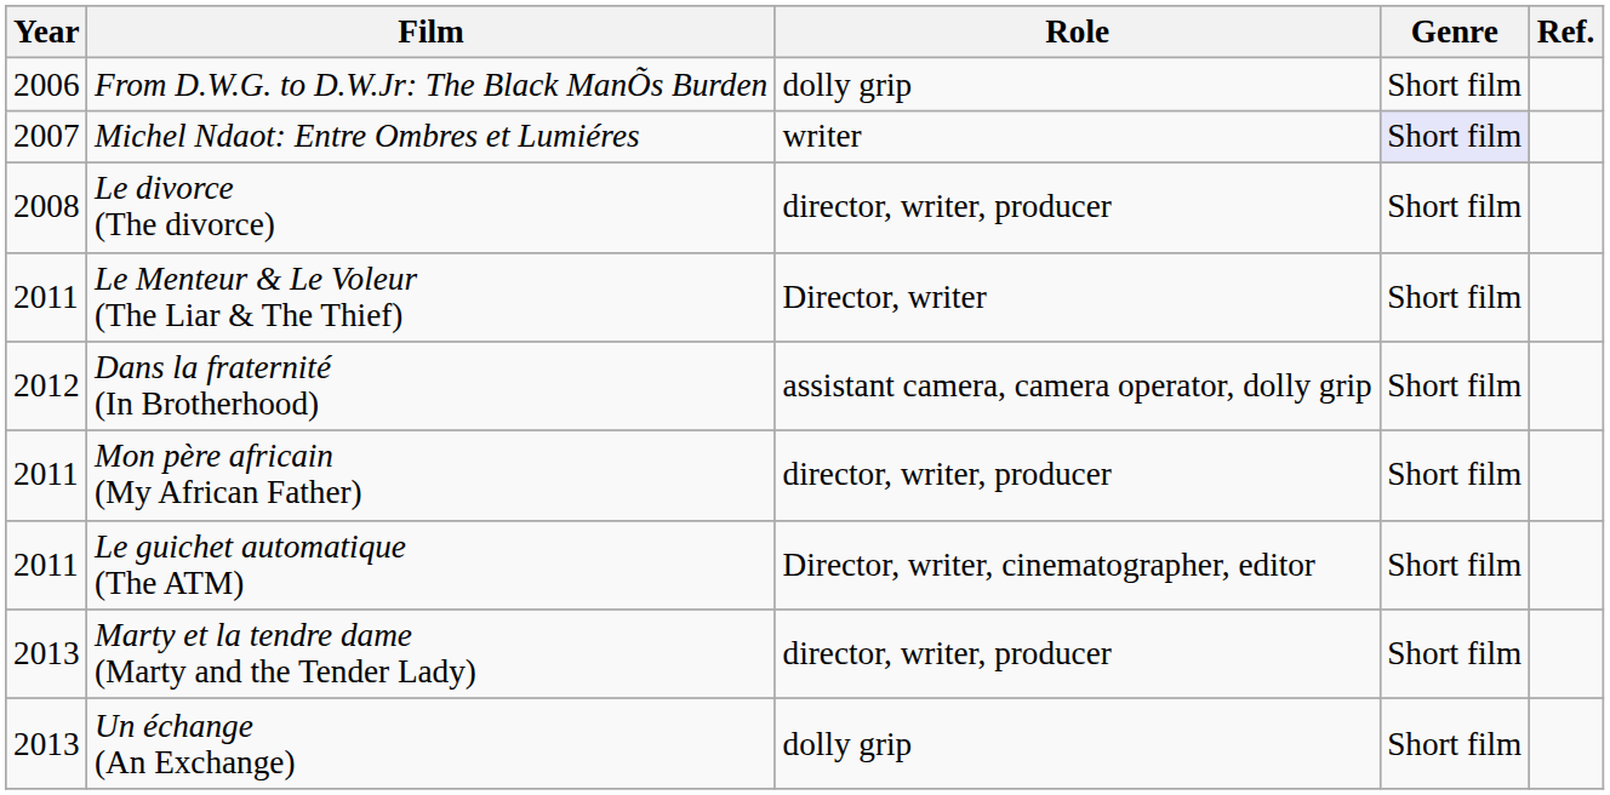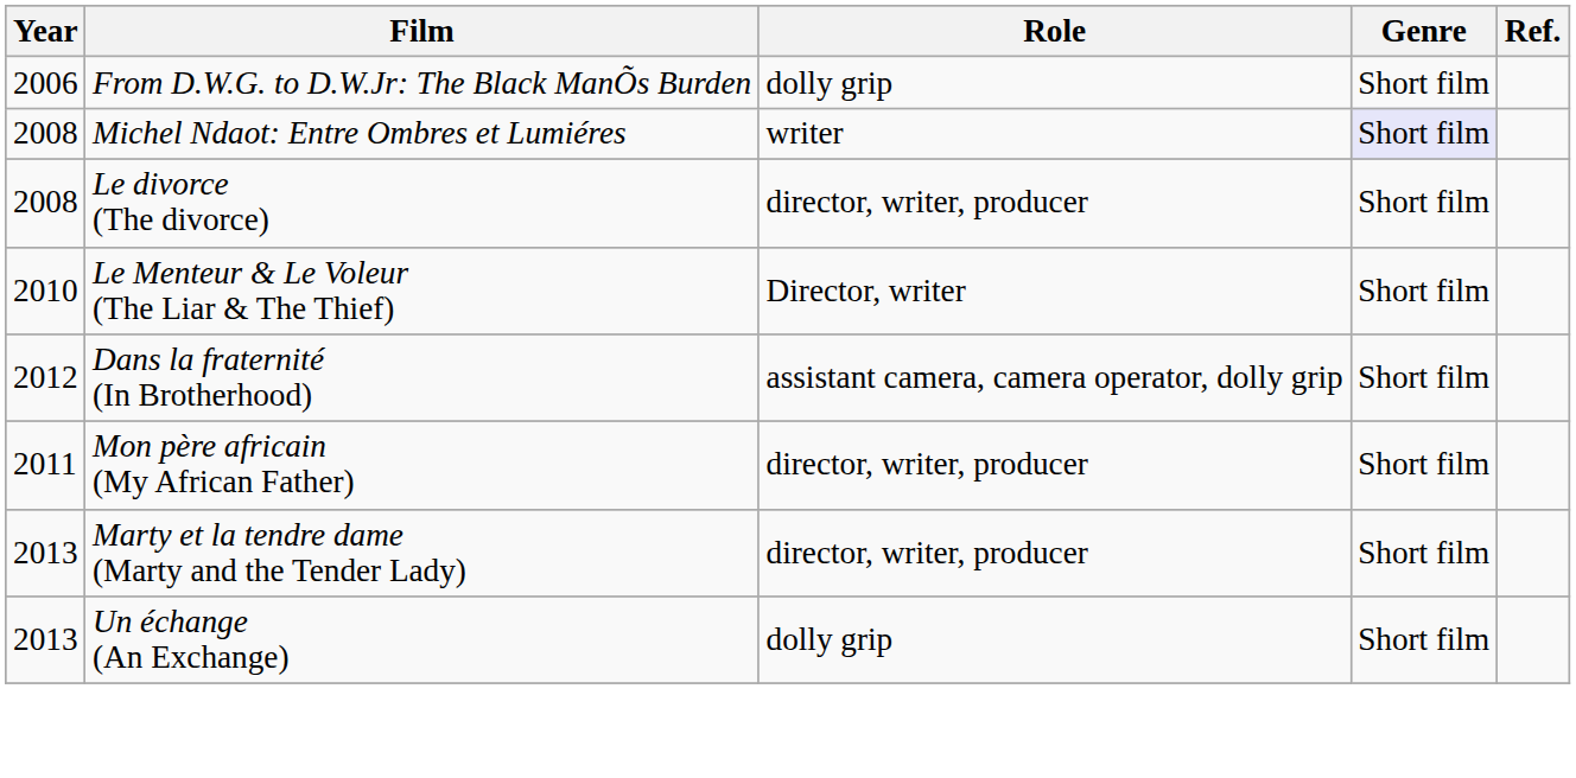Michel Ndaot: Entre Ombres et Lumiéres | Year: 2007 -> 2008
Le Menteur & Le Voleur (The Liar & The Thief) | Year: 2011 -> 2010
- row: 2011 | Le guichet automatique (The ATM) | Director, writer, cinematographer, editor | Short film
